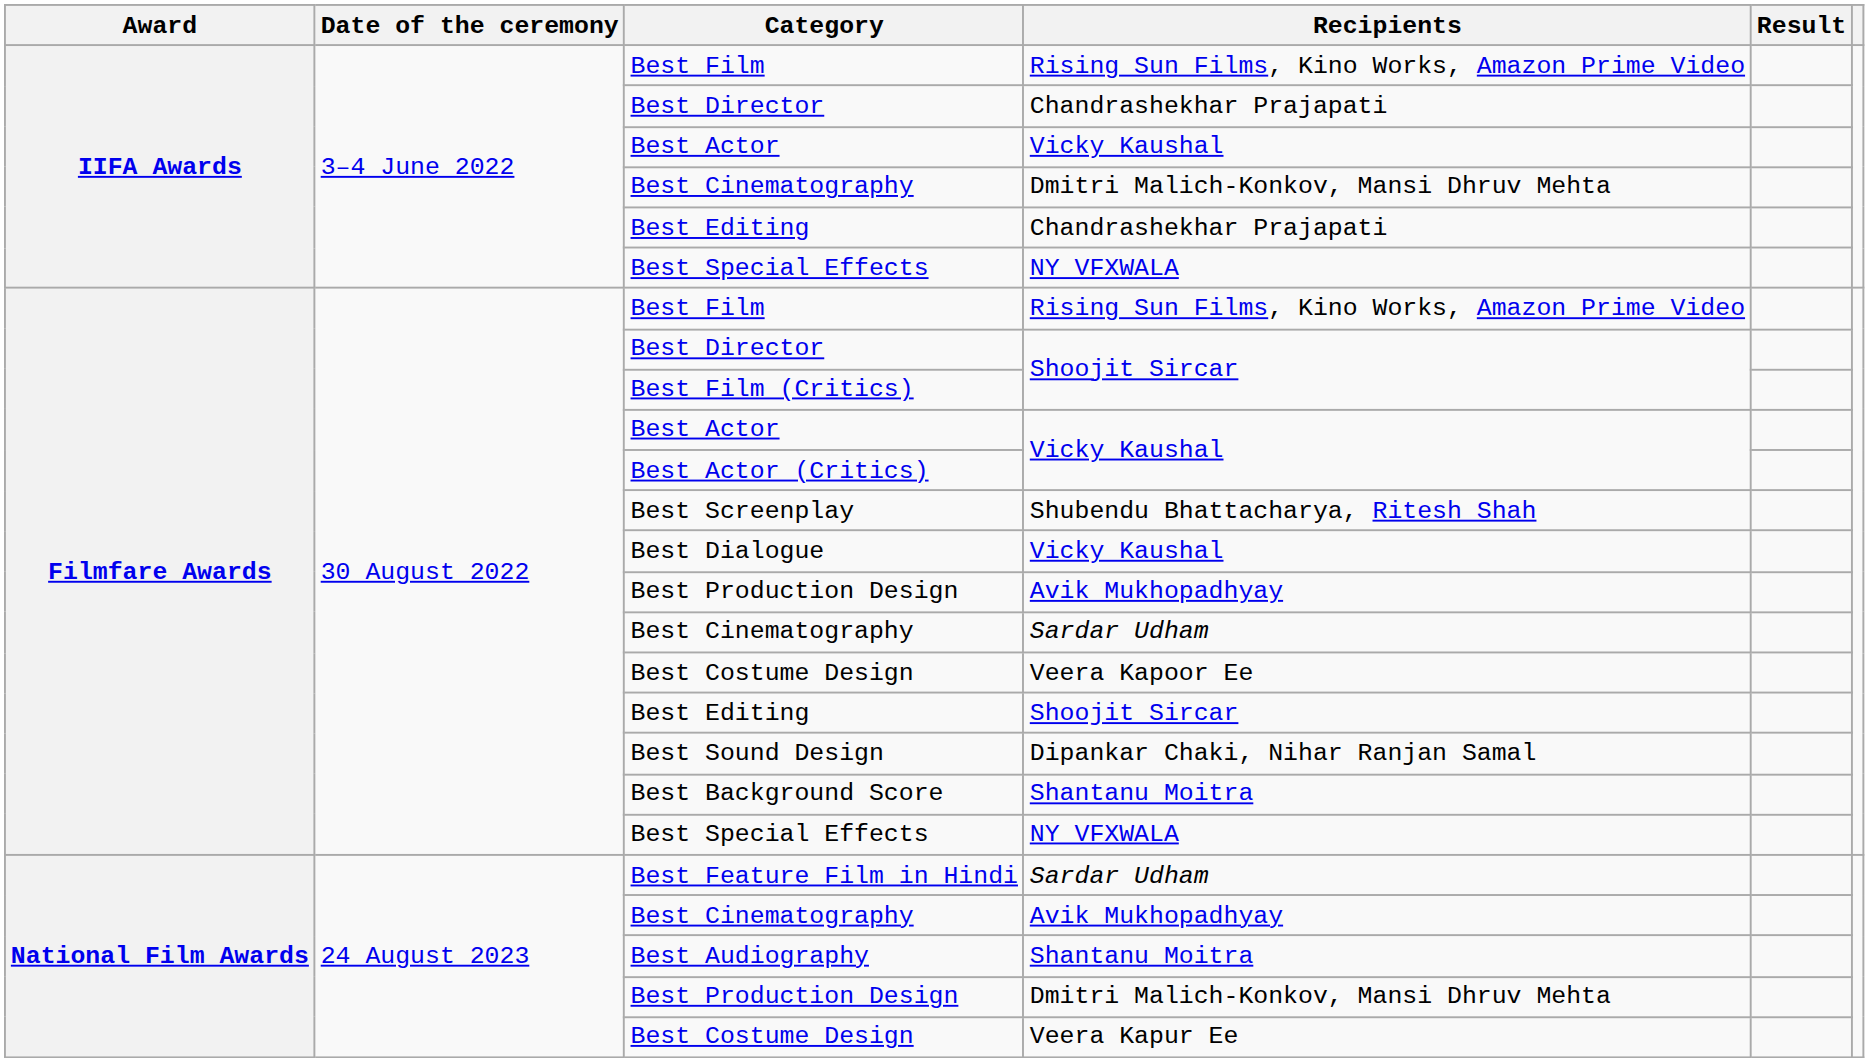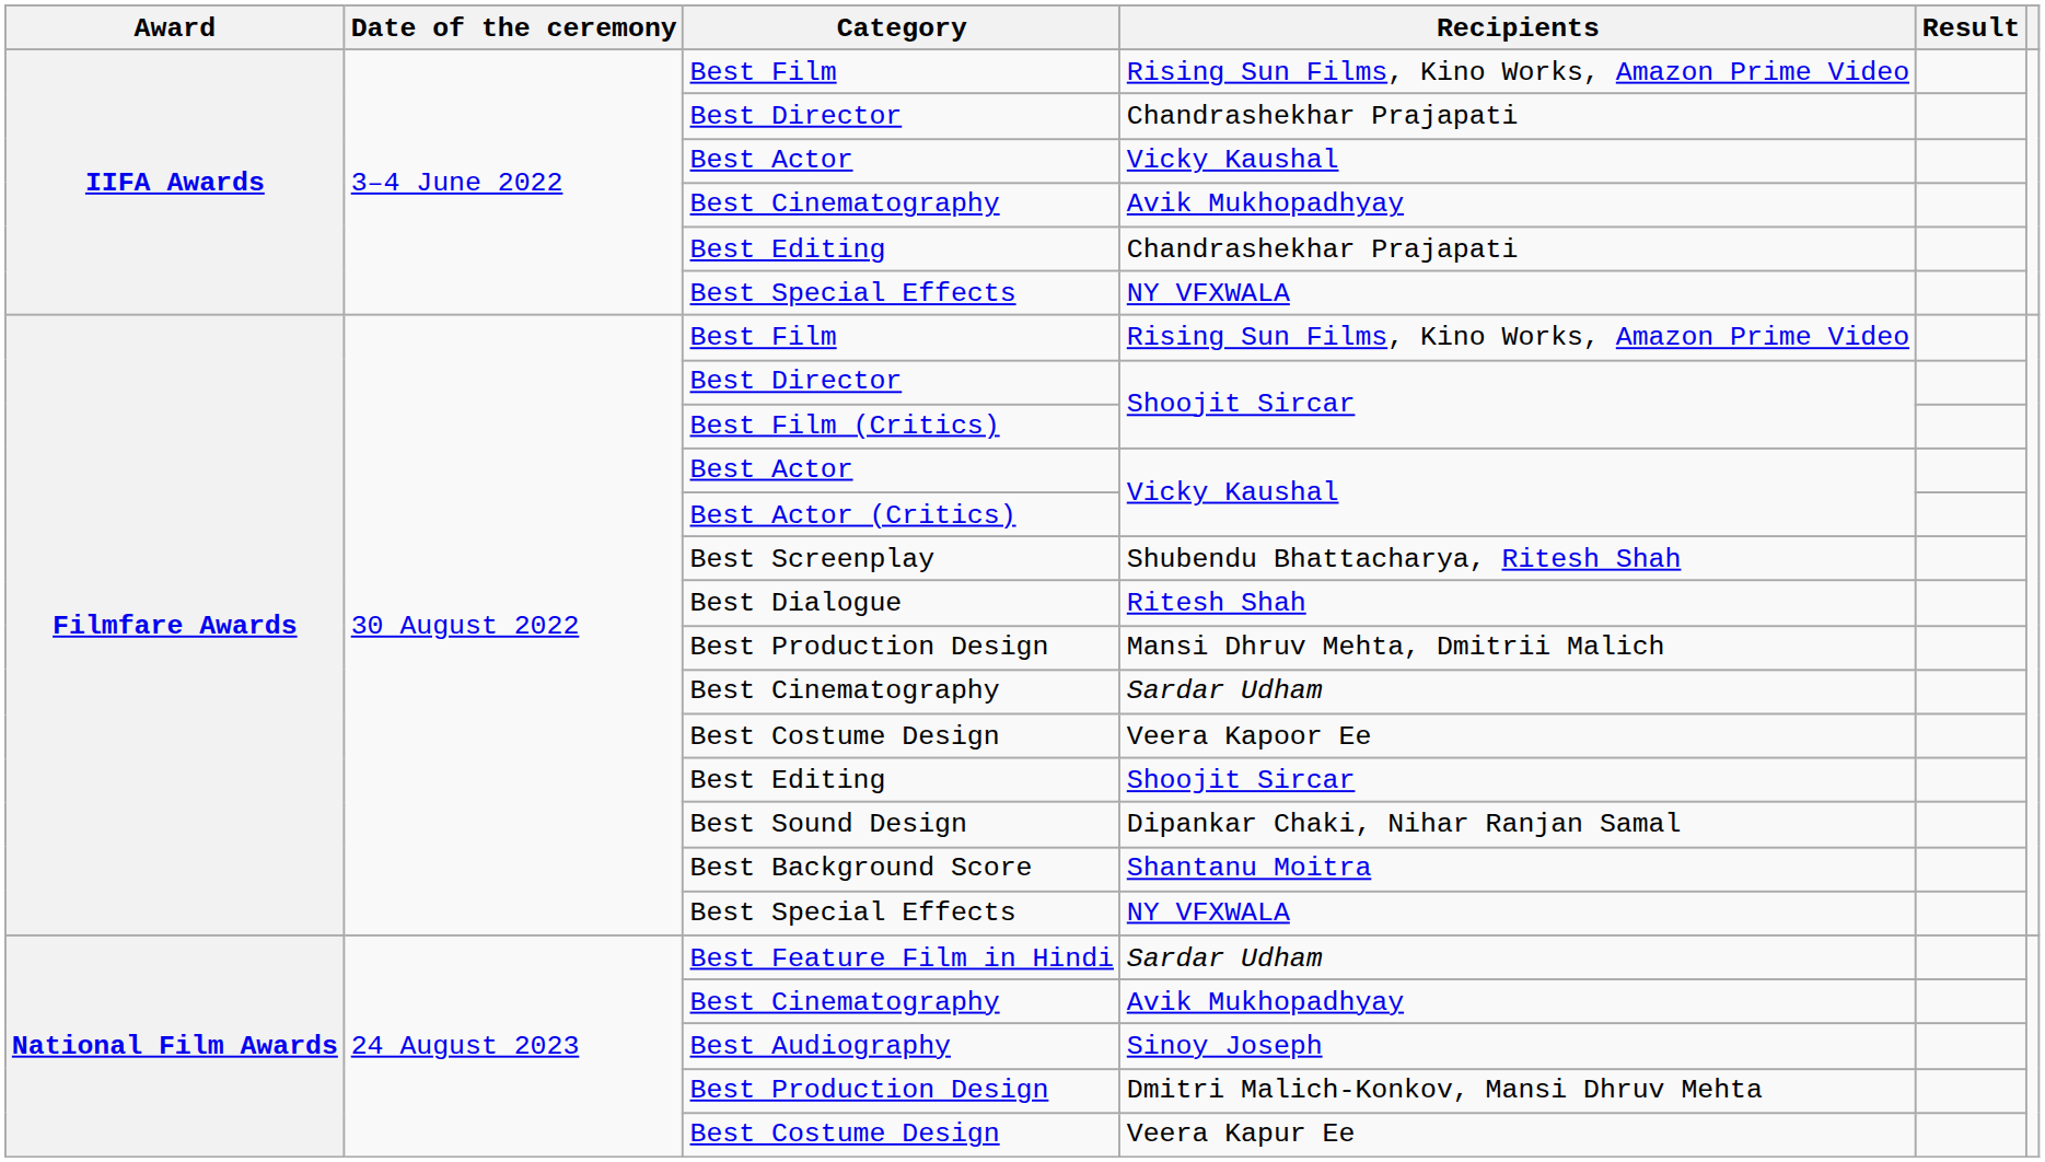IIFA Awards / Best Cinematography | Recipients: Dmitri Malich-Konkov, Mansi Dhruv Mehta -> Avik Mukhopadhyay
Best Dialogue | Recipients: Vicky Kaushal -> Ritesh Shah
Filmfare Awards / Best Production Design | Recipients: Avik Mukhopadhyay -> Mansi Dhruv Mehta, Dmitrii Malich
Best Audiography | Recipients: Shantanu Moitra -> Sinoy Joseph
